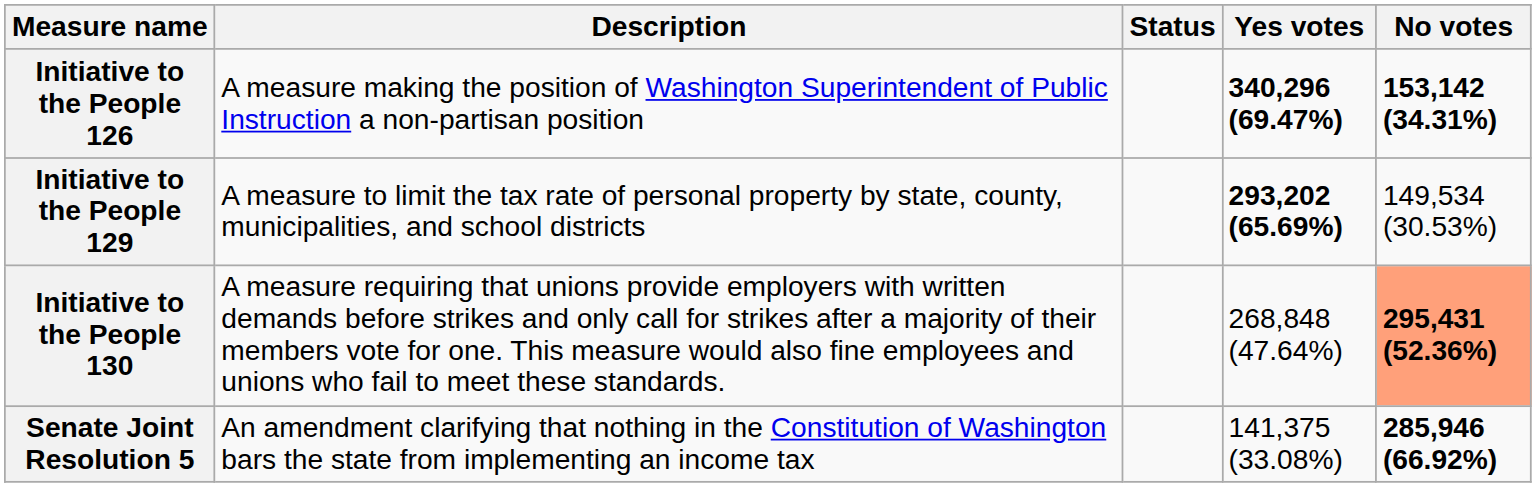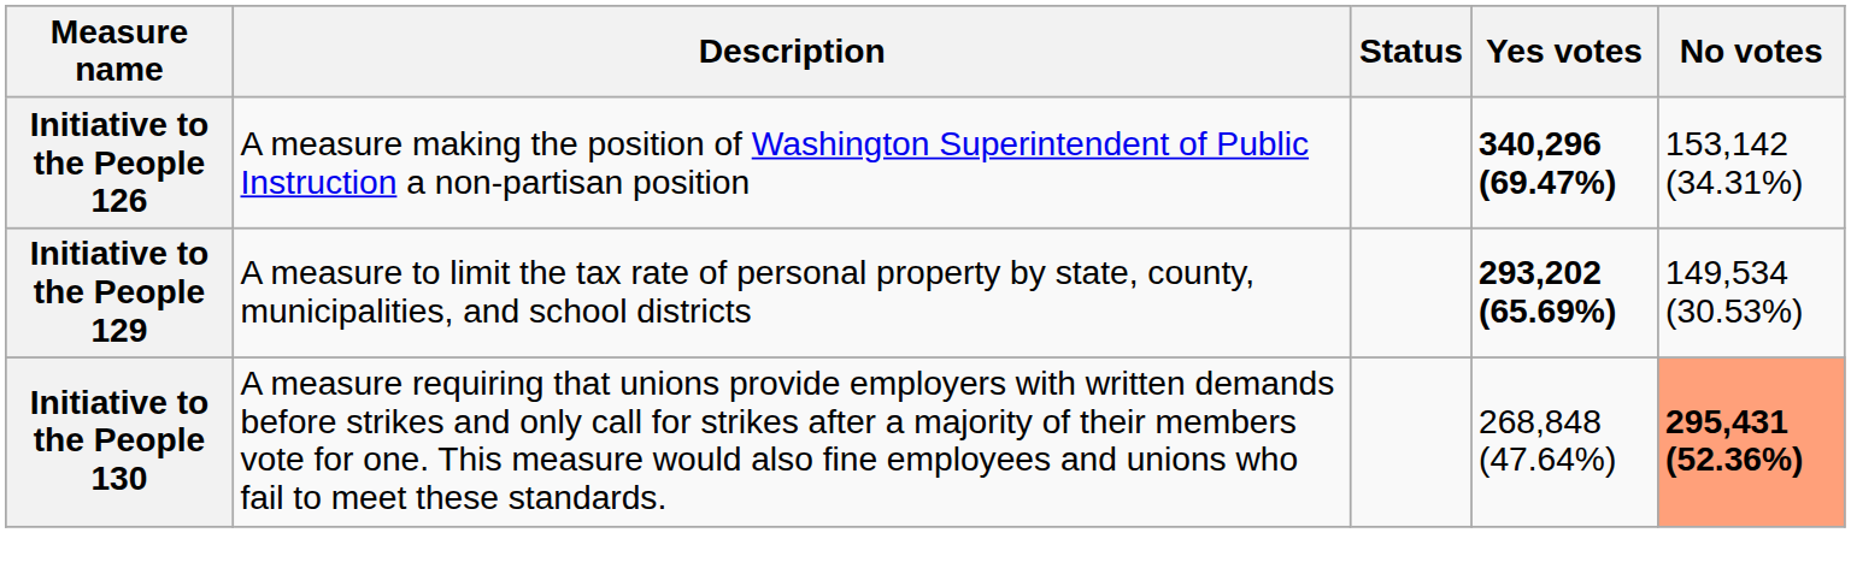Initiative to the People 126 | No votes: bold -> normal
- row: Senate Joint Resolution 5 | An amendment clarifying that nothing in the Constitution of Washington bars the state from implementing an income tax | 141,375 (33.08%) | 285,946 (66.92%)
